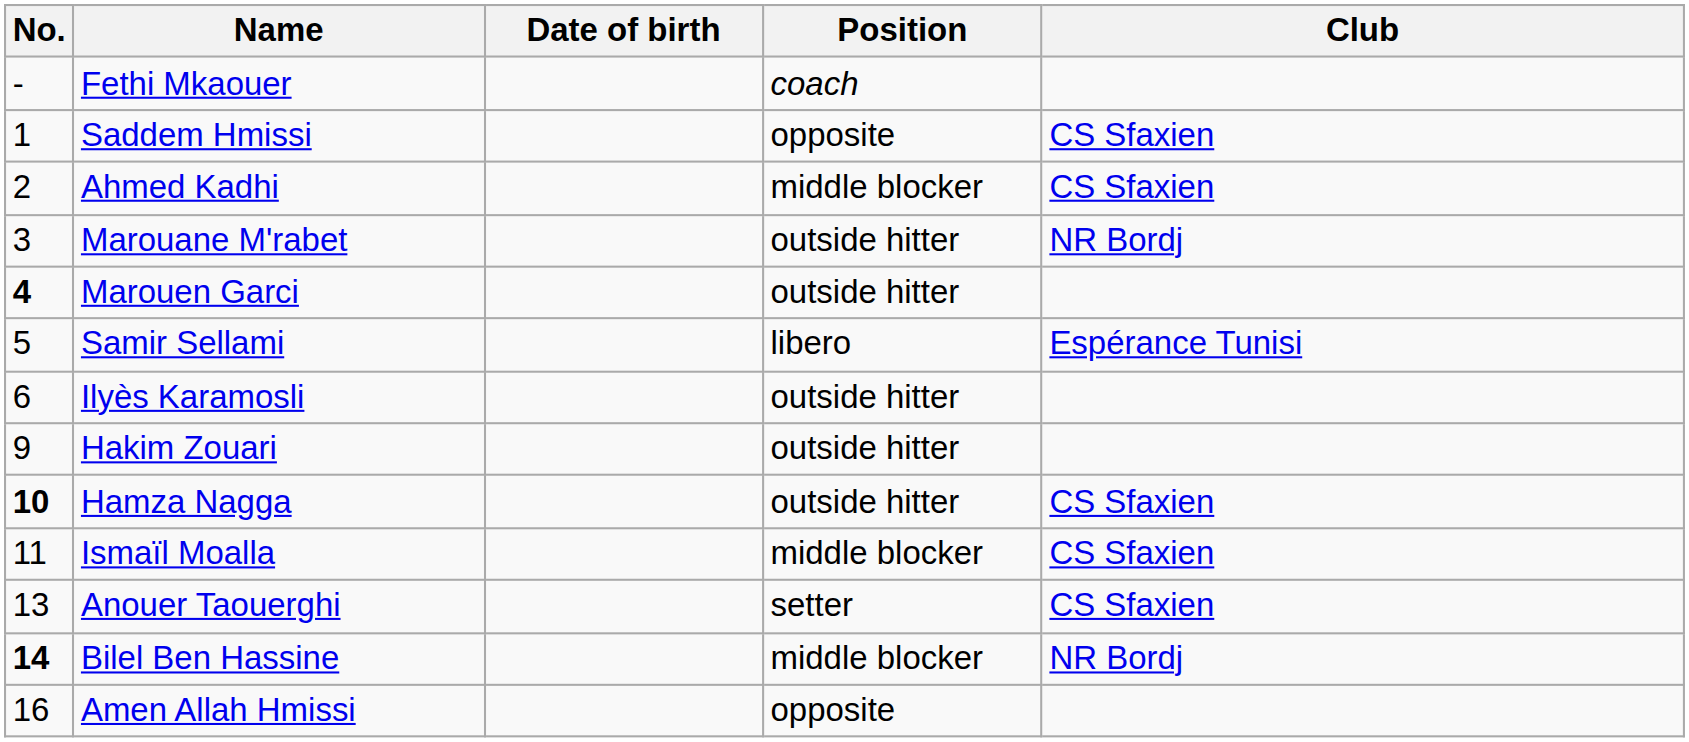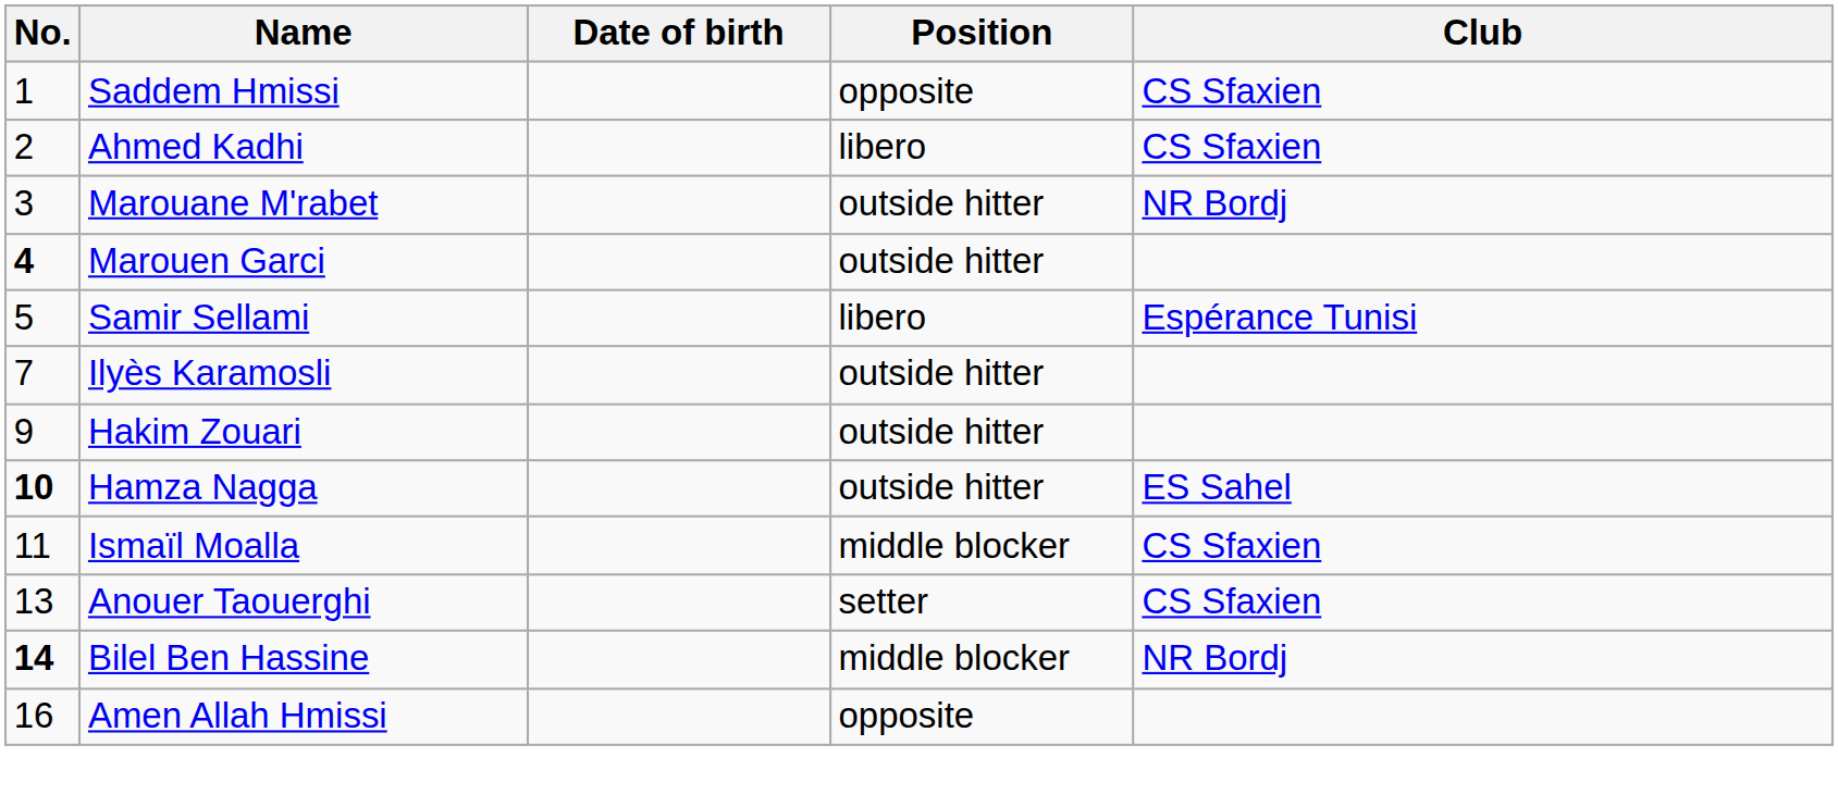- row: - | Fethi Mkaouer | coach
Ahmed Kadhi | Position: middle blocker -> libero
Ilyès Karamosli | No.: 6 -> 7
Hamza Nagga | Club: CS Sfaxien -> ES Sahel
